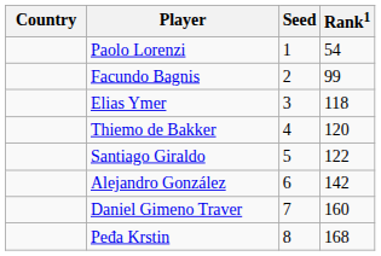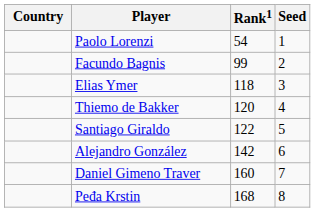columns swapped: Rank1 <-> Seed
